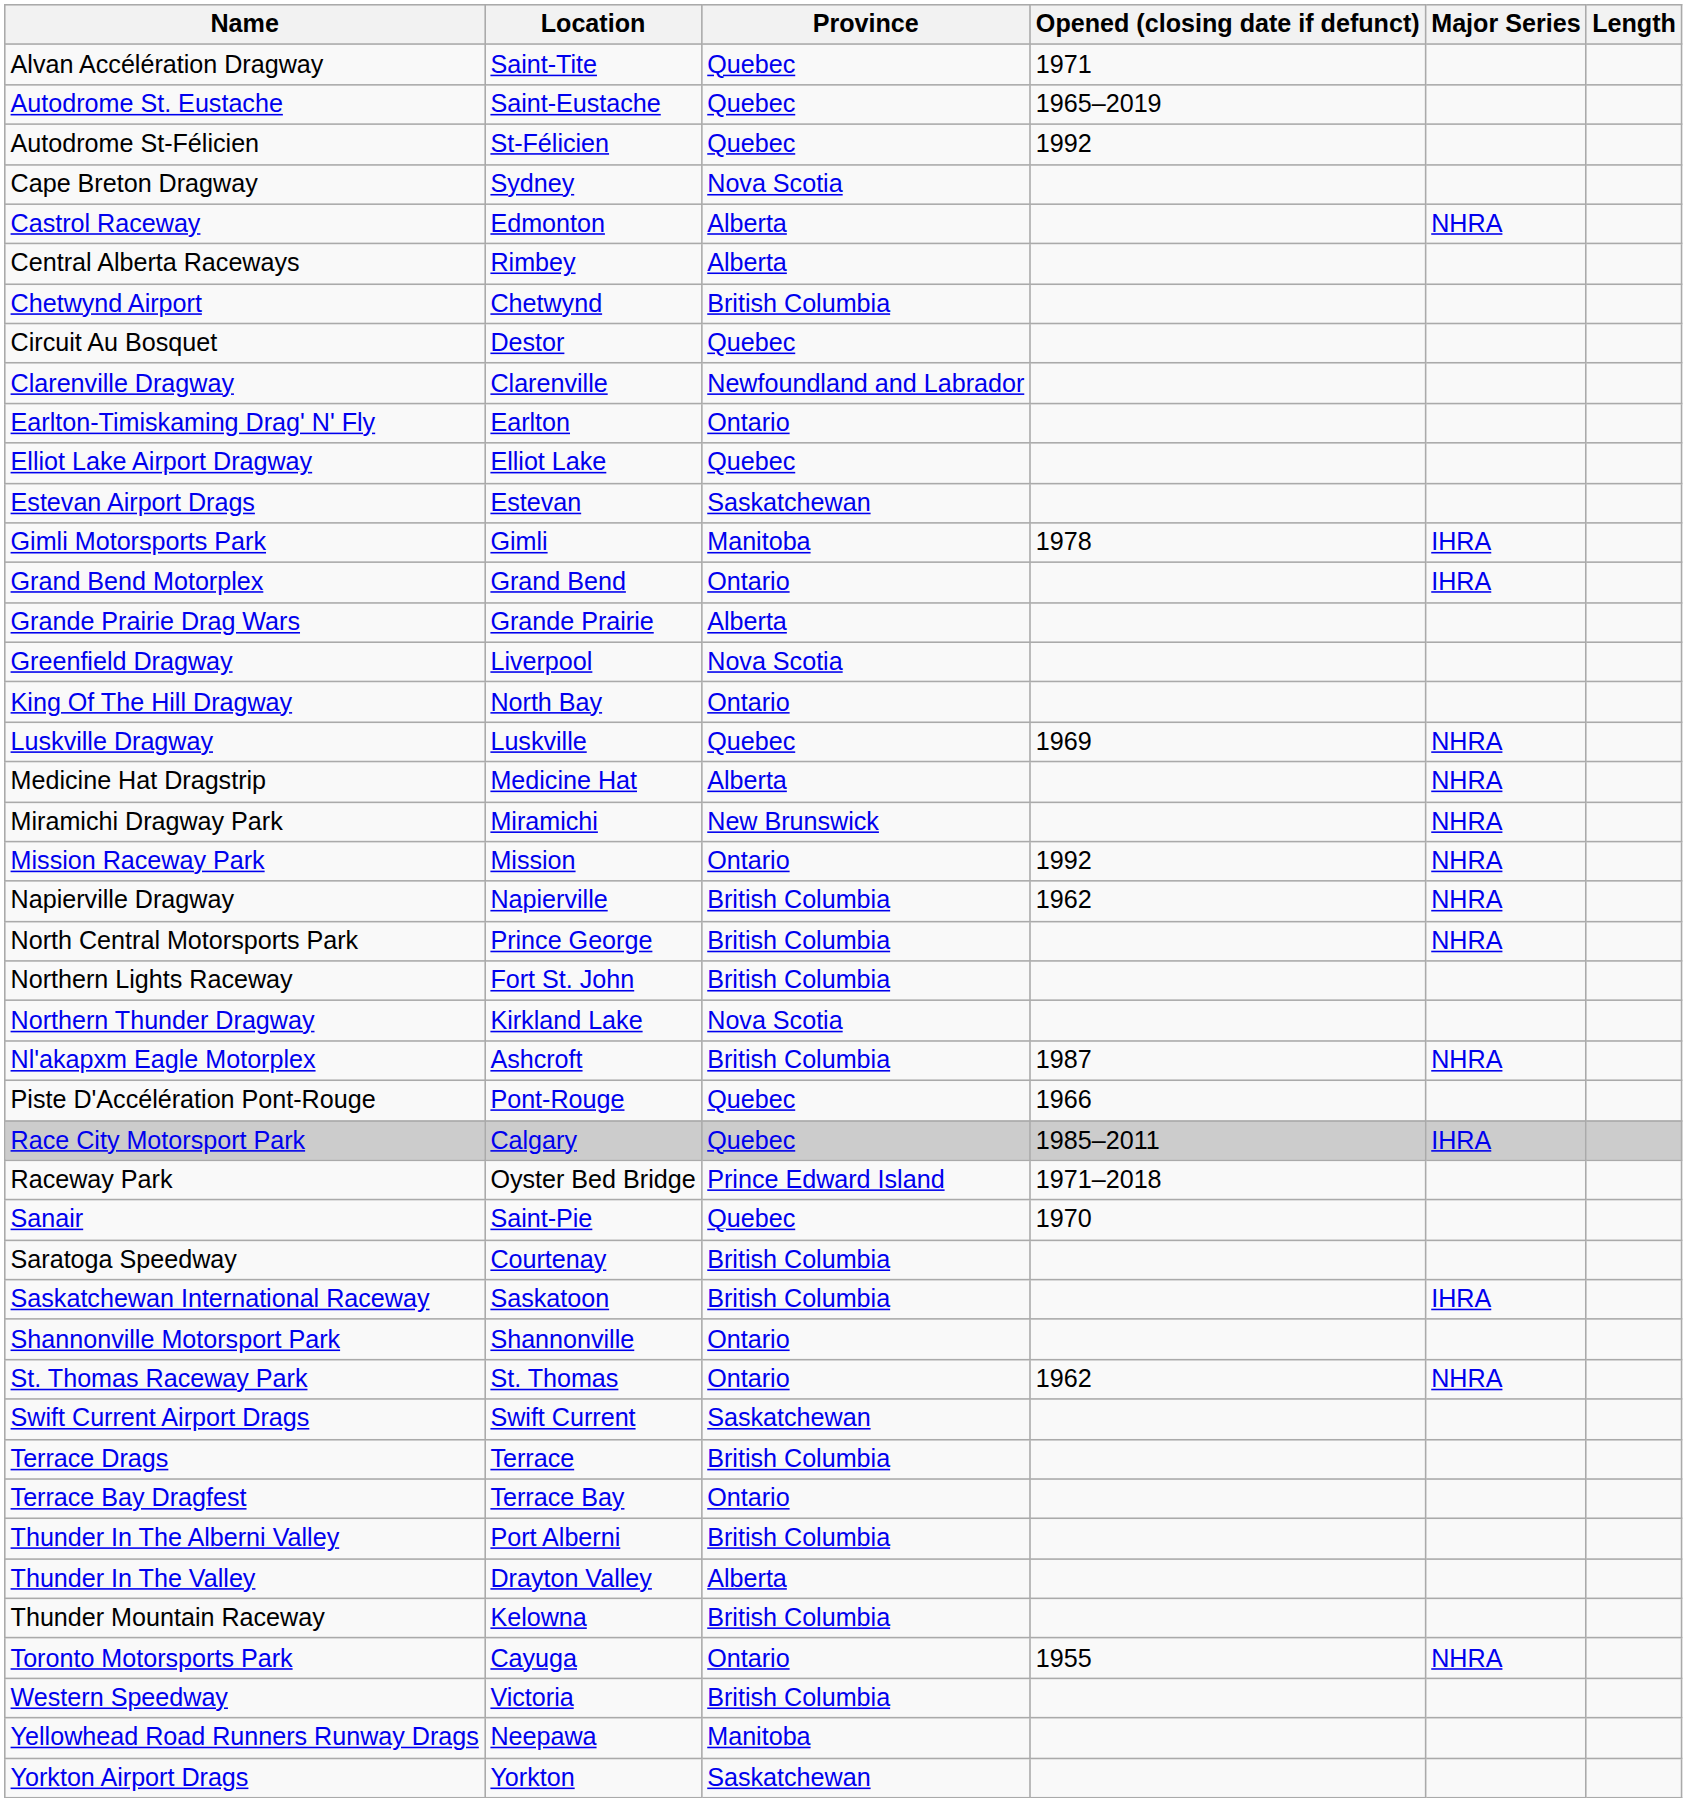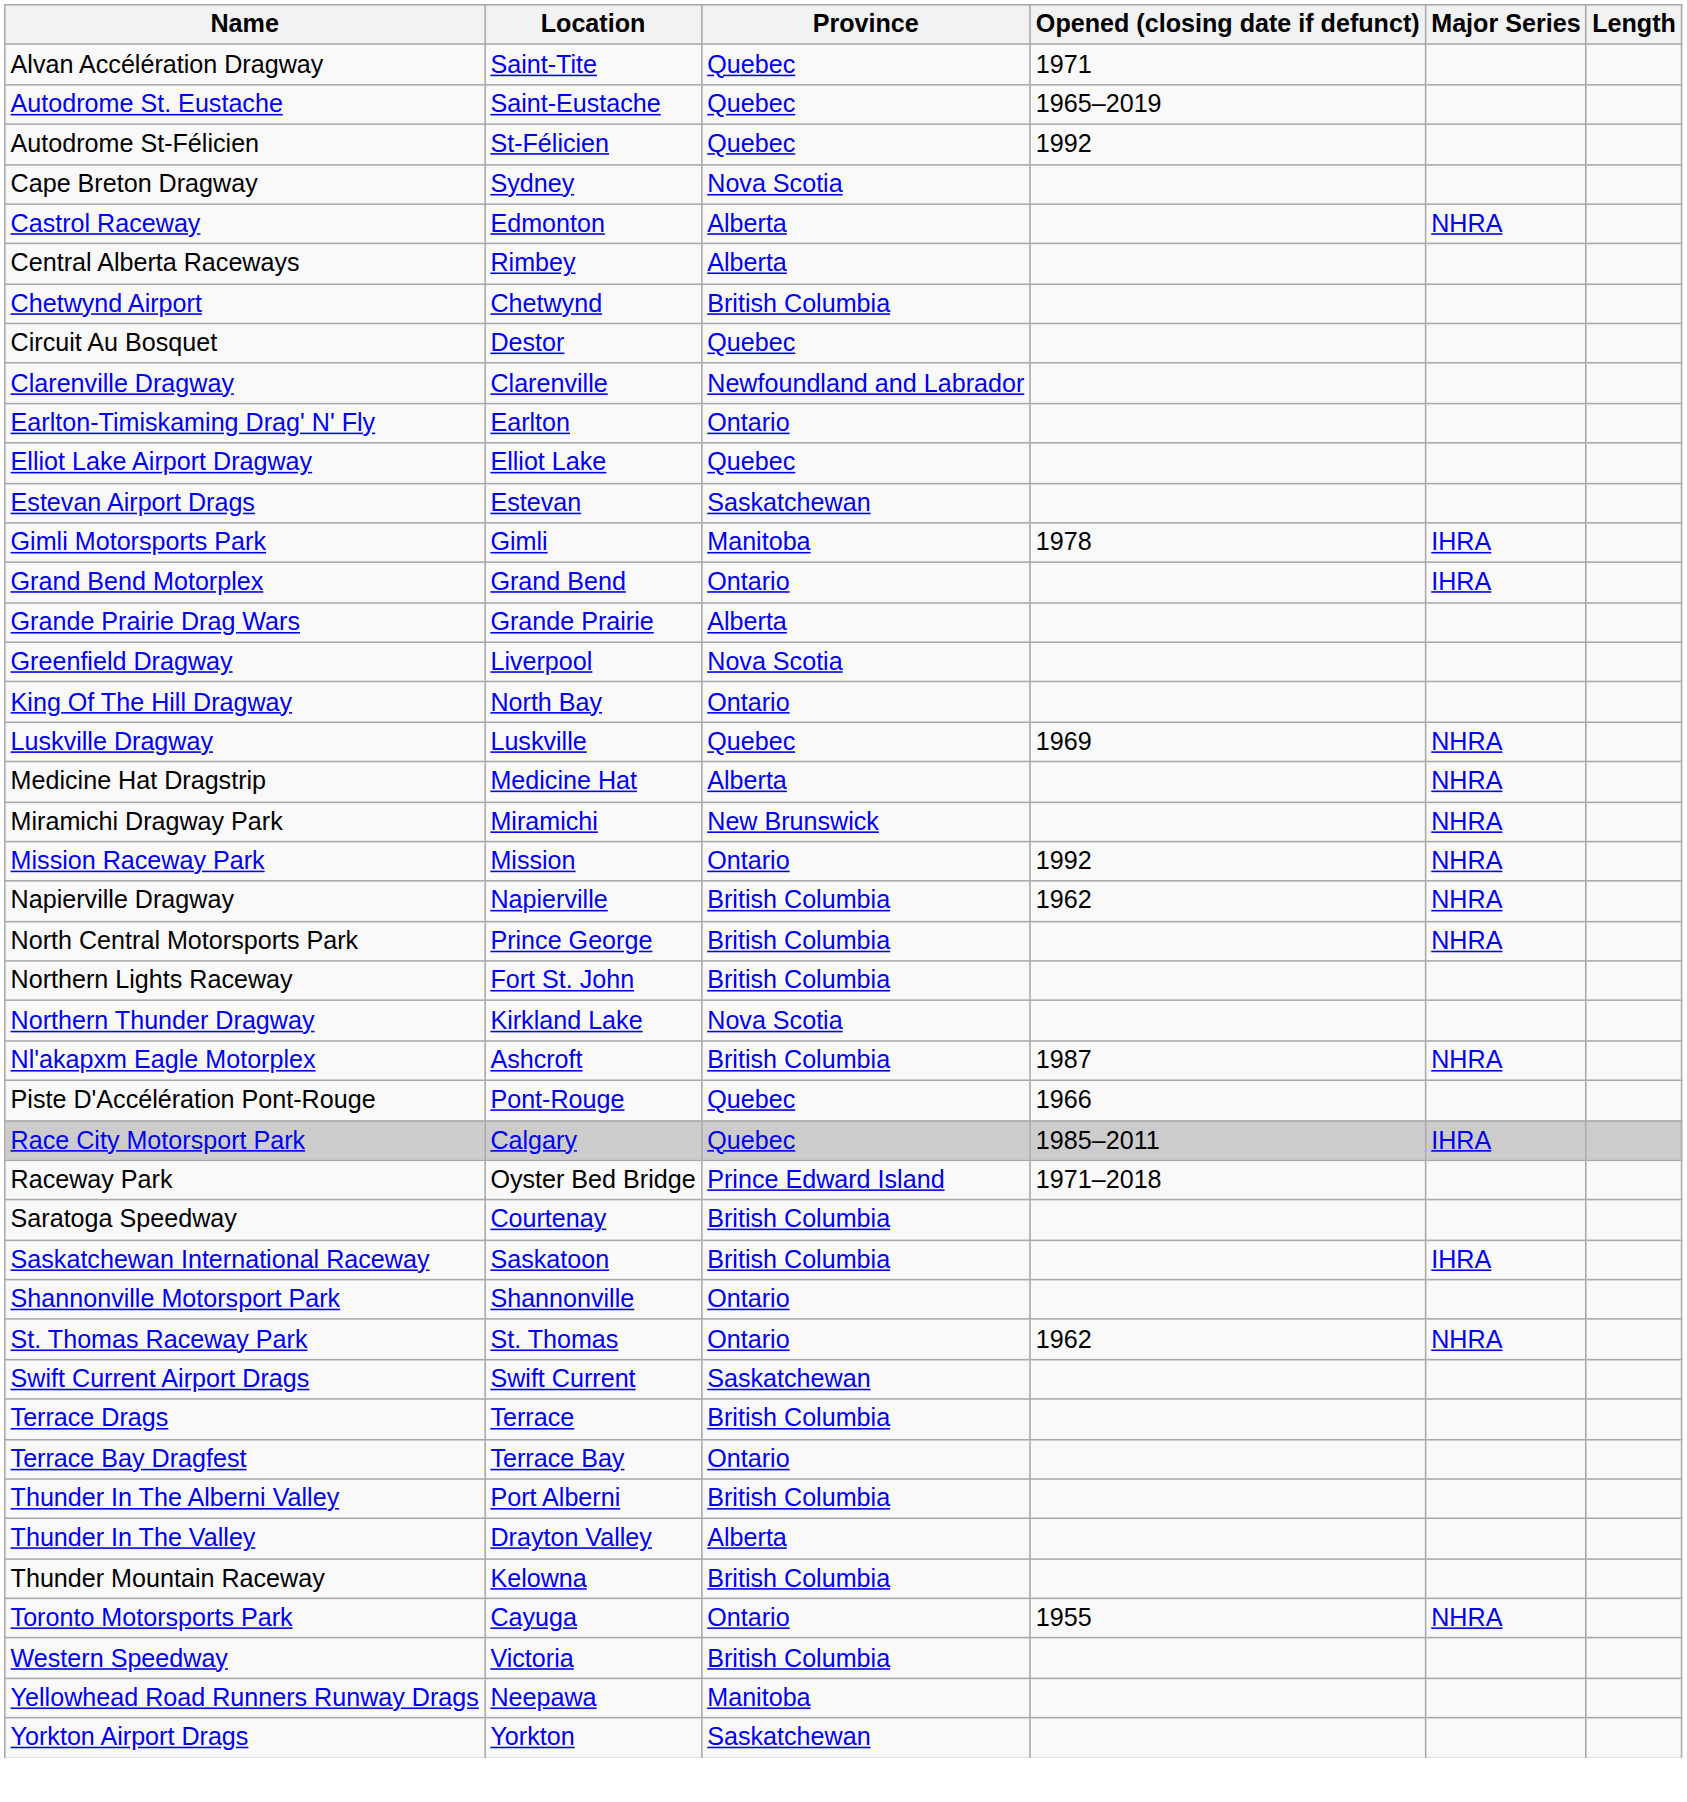- row: Sanair | Saint-Pie | Quebec | 1970
